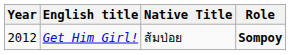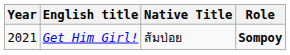Get Him Girl! | Year: 2012 -> 2021
